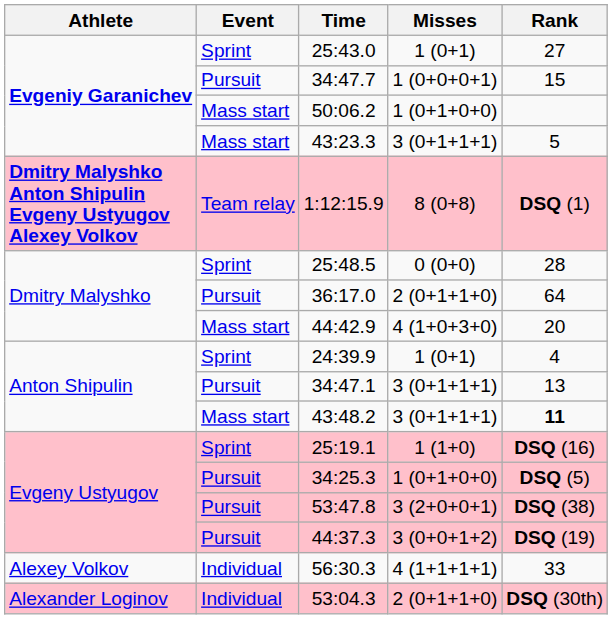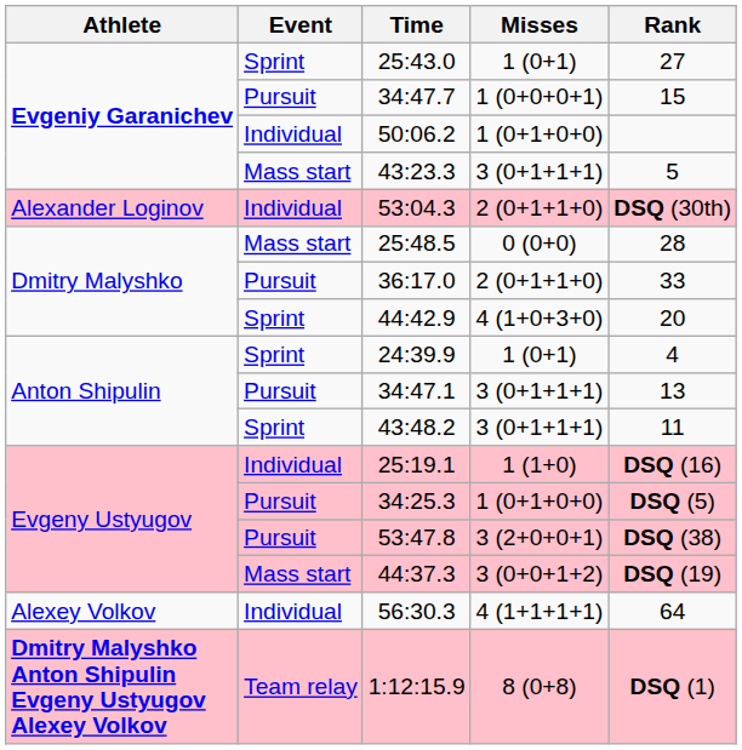50:06.2 | Event: Mass start -> Individual
rows swapped: 53:04.3 <-> 1:12:15.9
25:48.5 | Event: Sprint -> Mass start
36:17.0 | Rank: 64 -> 33
44:42.9 | Event: Mass start -> Sprint
43:48.2 | Event: Mass start -> Sprint
43:48.2 | Rank: bold -> normal
25:19.1 | Event: Sprint -> Individual
44:37.3 | Event: Pursuit -> Mass start
56:30.3 | Rank: 33 -> 64
